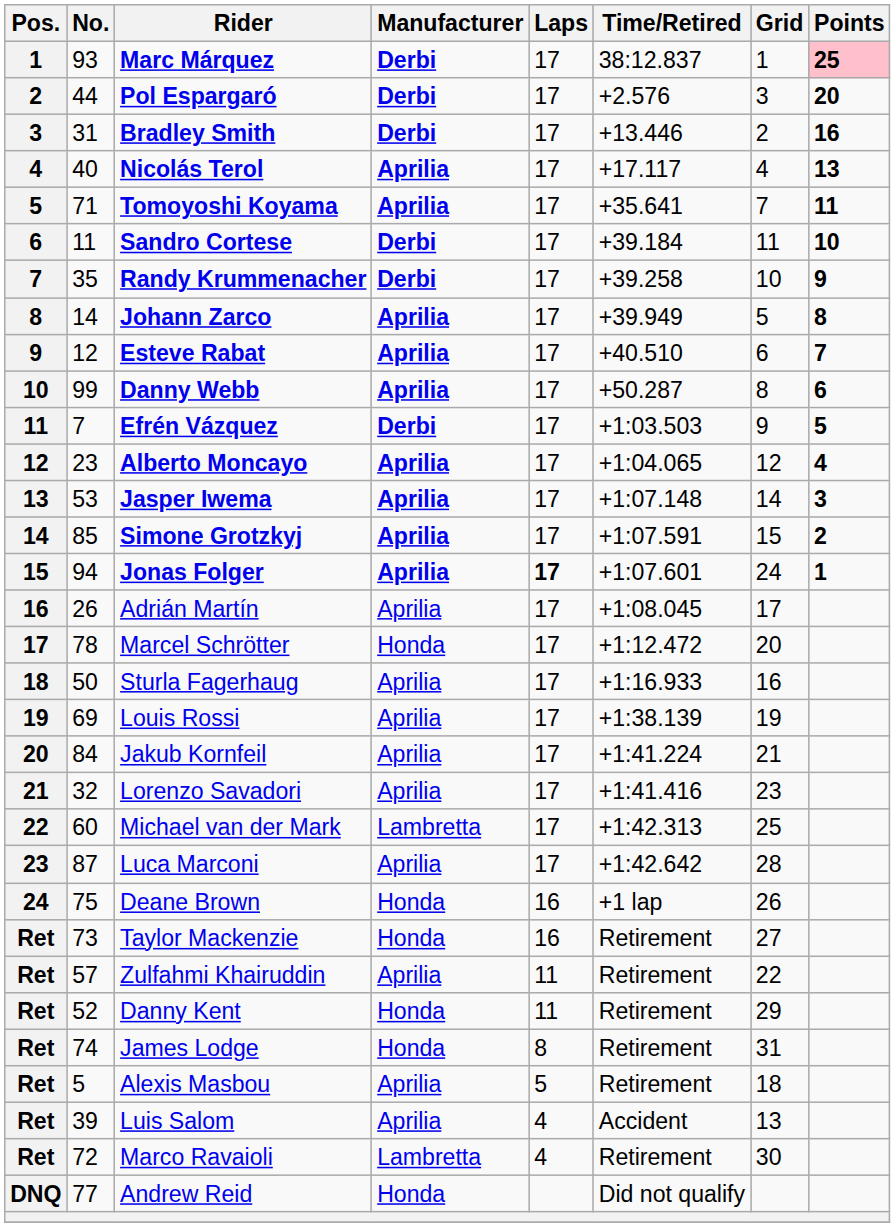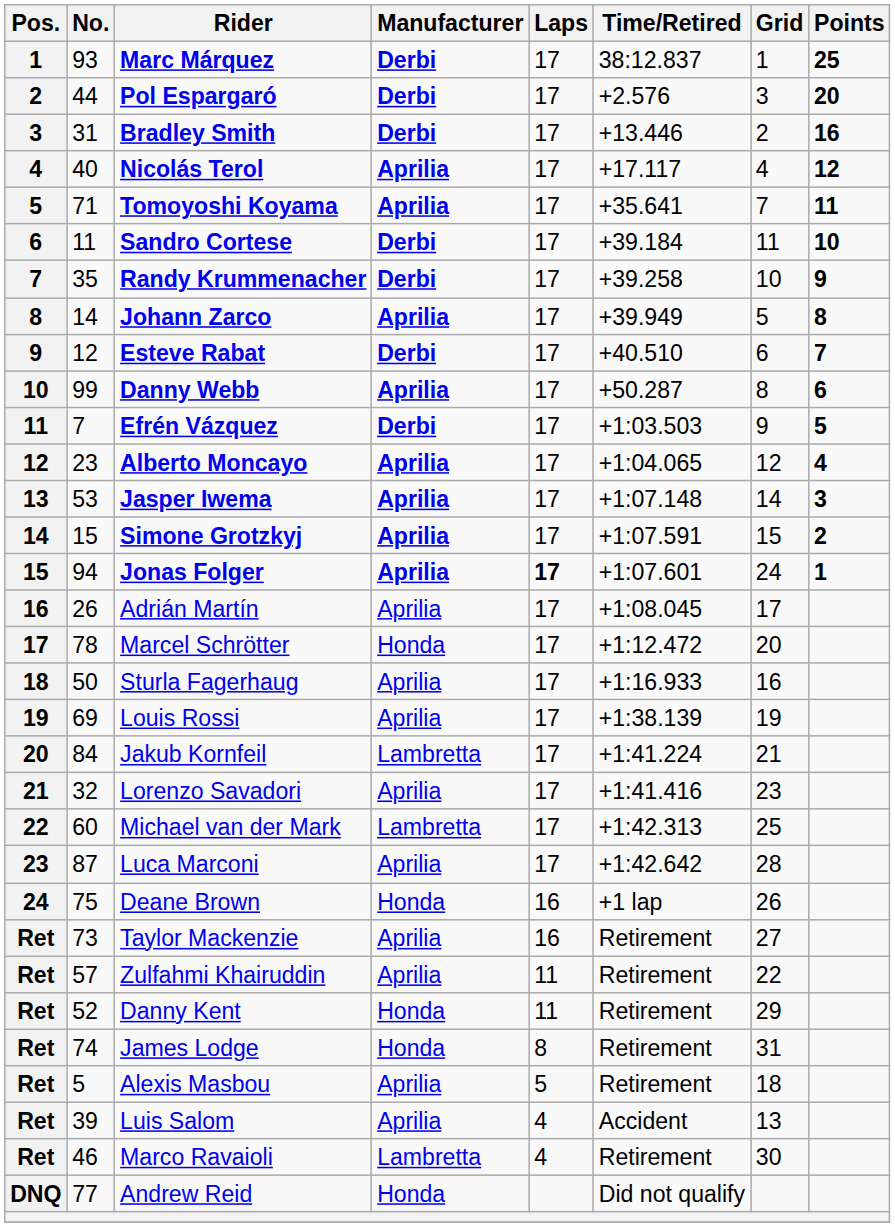Marc Márquez | Points: pink background -> no background
Nicolás Terol | Points: 13 -> 12
Esteve Rabat | Manufacturer: Aprilia -> Derbi
Simone Grotzkyj | No.: 85 -> 15
Jakub Kornfeil | Manufacturer: Aprilia -> Lambretta
Taylor Mackenzie | Manufacturer: Honda -> Aprilia
Marco Ravaioli | No.: 72 -> 46
